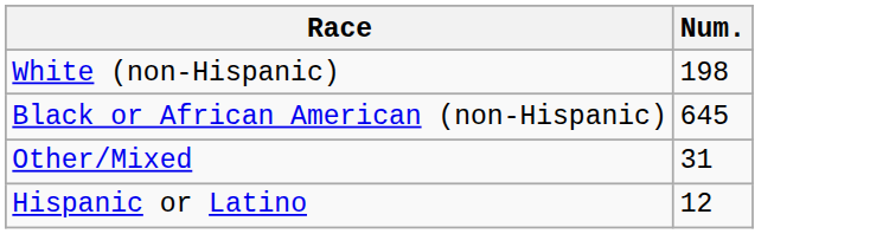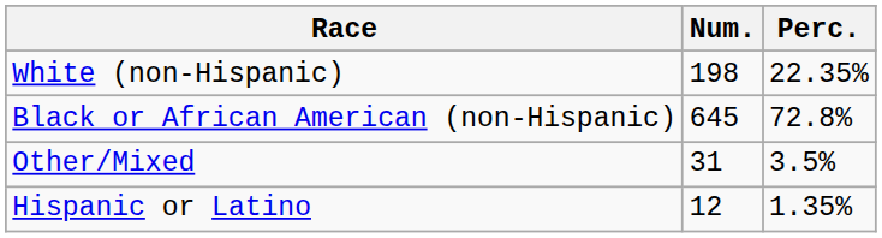+ column: Perc. | 22.35% | 72.8% | 3.5% | 1.35%
